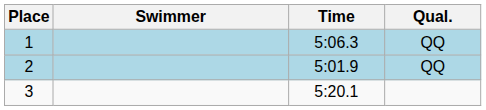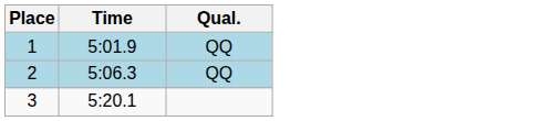- column: Swimmer
1 | Time: 5:06.3 -> 5:01.9
2 | Time: 5:01.9 -> 5:06.3
